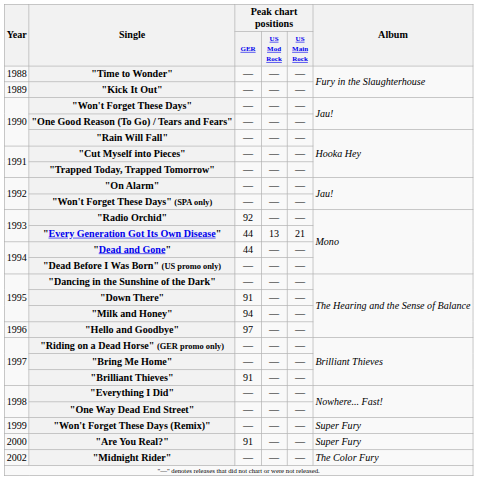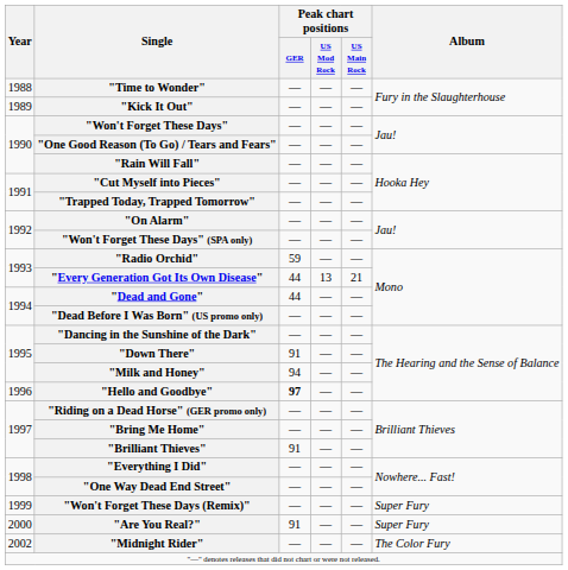"Radio Orchid" | Peak chart positions / GER: 92 -> 59
"Hello and Goodbye" | Peak chart positions / GER: normal -> bold
